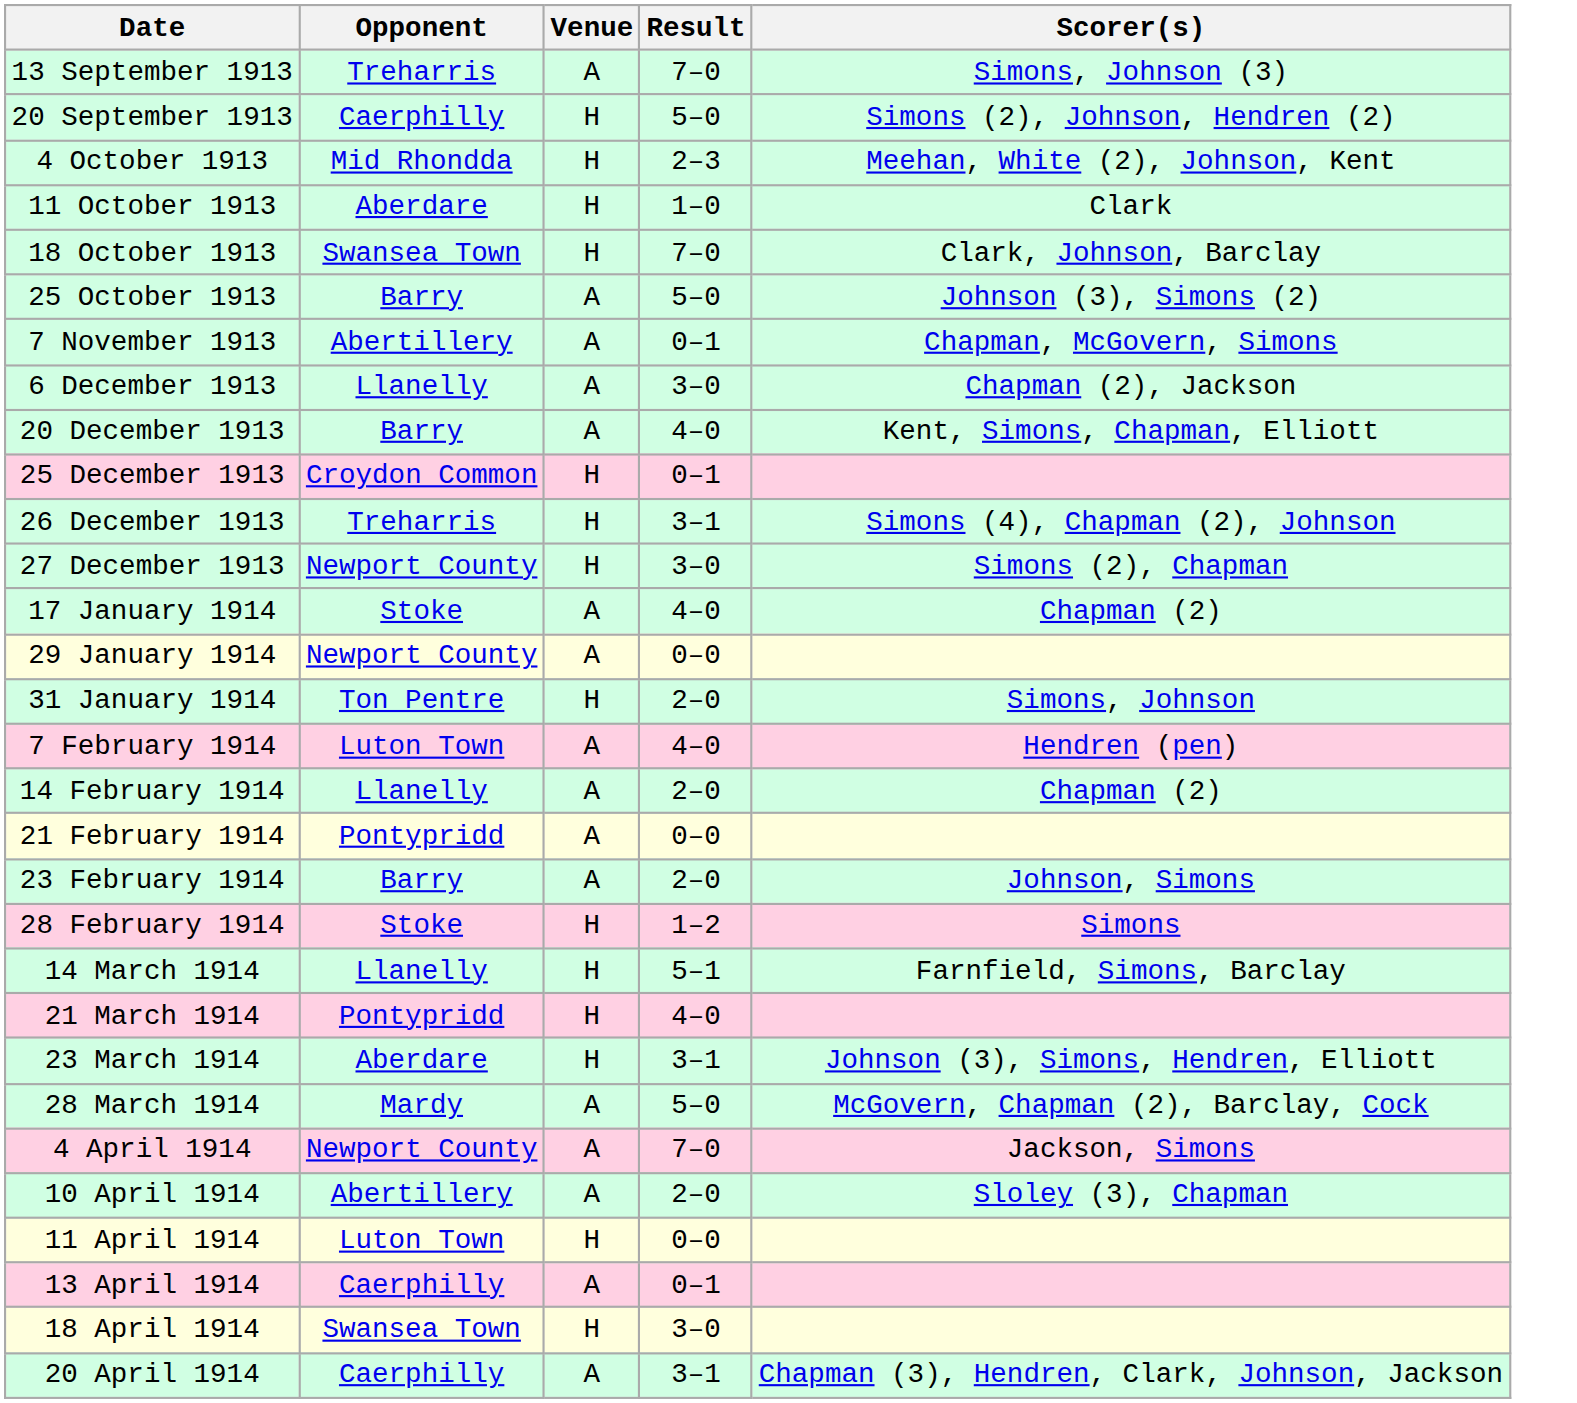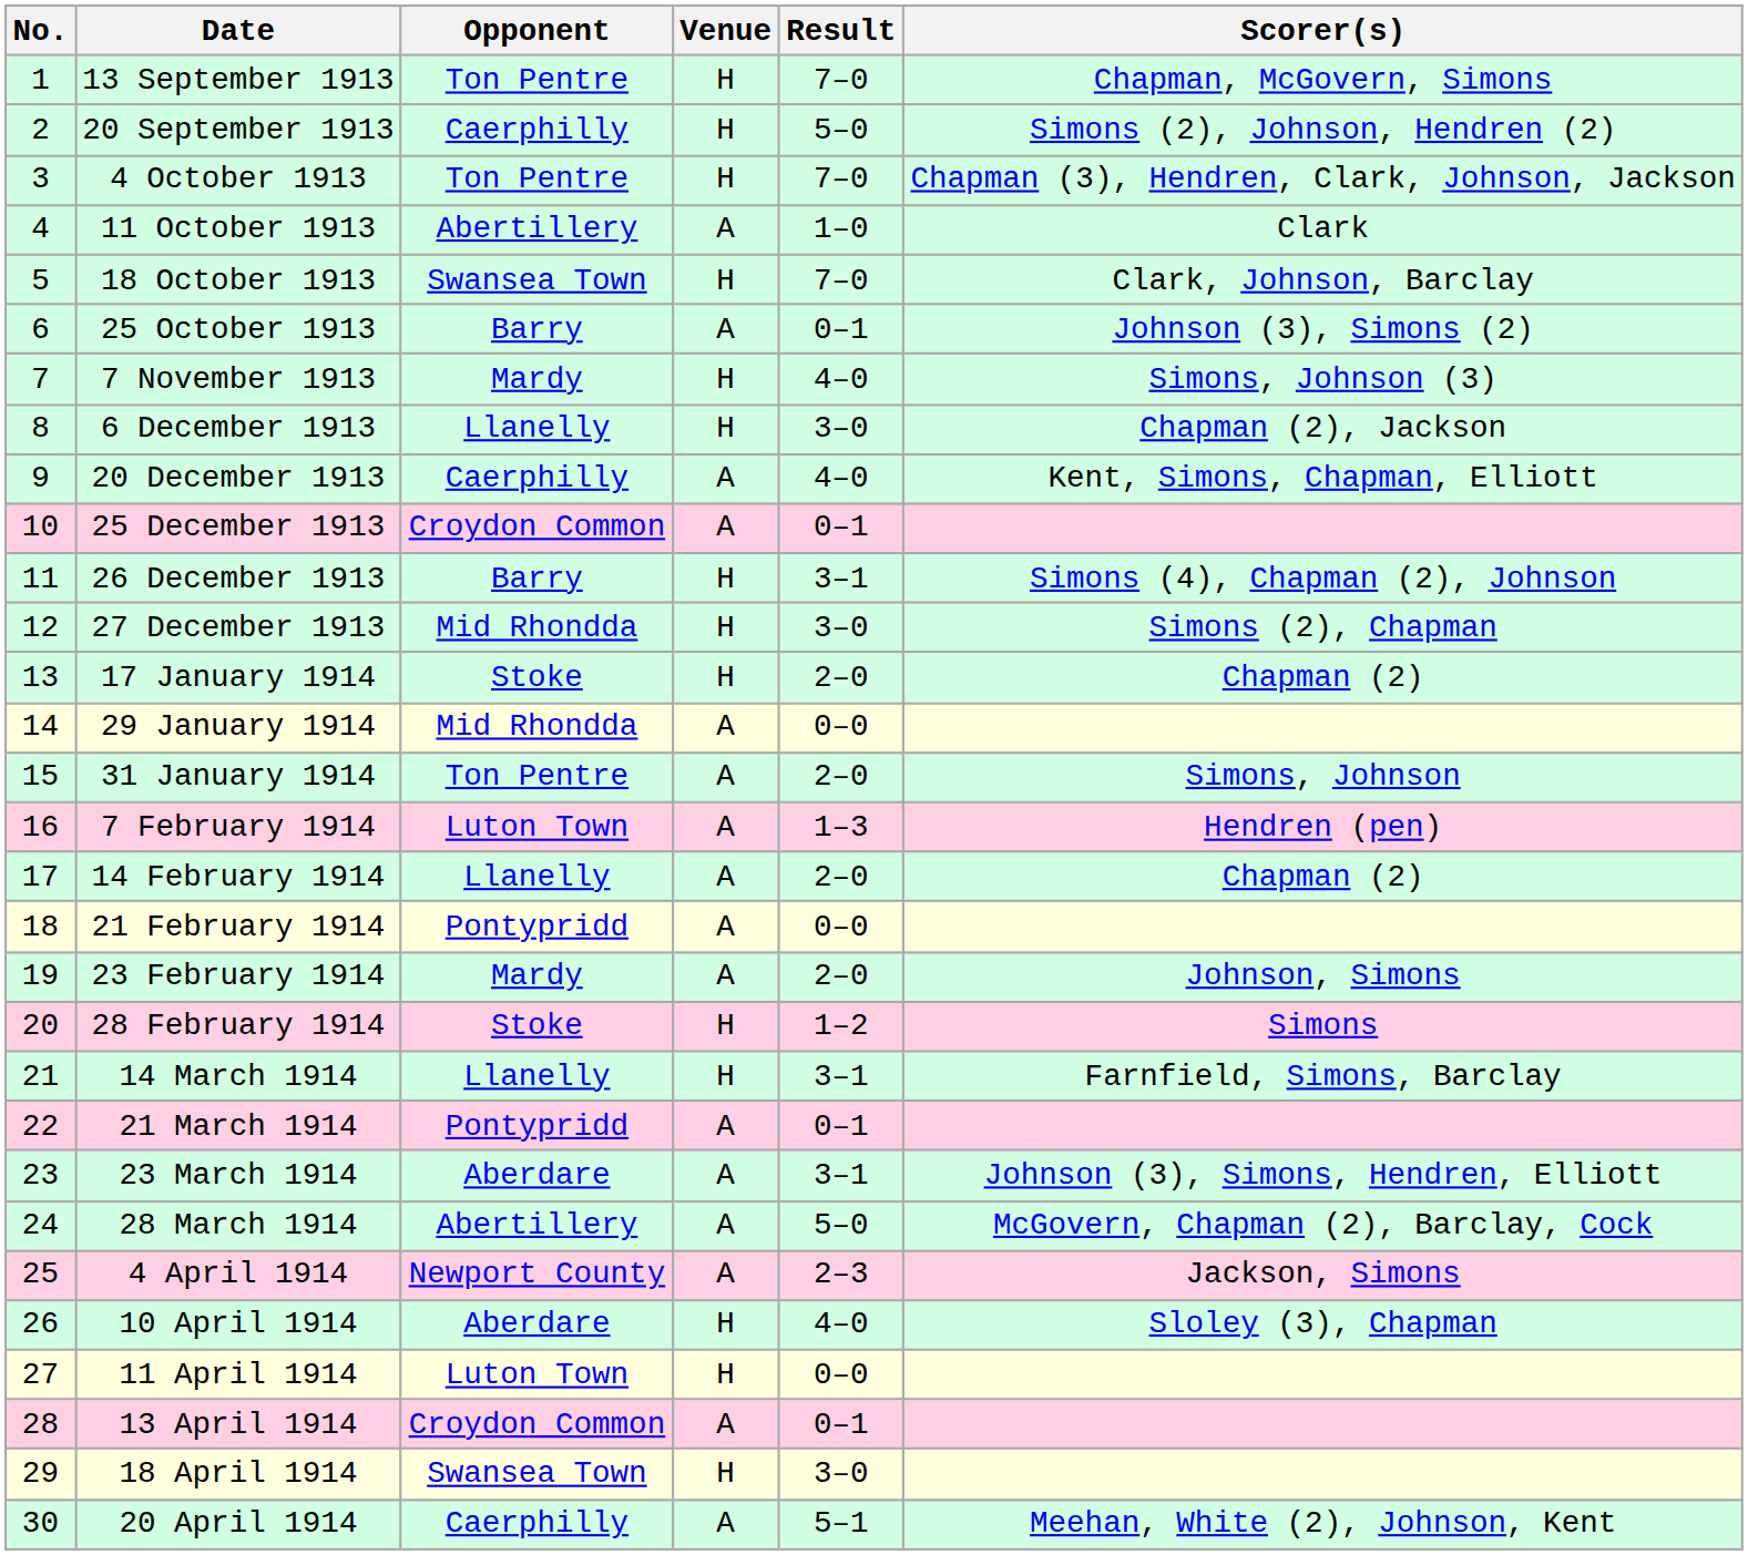+ column: No. | 1 | 2 | 3 | 4 | 5 | 6 | 7 | 8 | 9 | 10 | 11 | 12 | 13 | 14 | 15 | 16 | 17 | 18 | 19 | 20 | 21 | 22 | 23 | 24 | 25 | 26 | 27 | 28 | 29 | 30
13 September 1913 | Opponent: Treharris -> Ton Pentre
13 September 1913 | Venue: A -> H
13 September 1913 | Scorer(s): Simons, Johnson (3) -> Chapman, McGovern, Simons
4 October 1913 | Opponent: Mid Rhondda -> Ton Pentre
4 October 1913 | Result: 2–3 -> 7–0
4 October 1913 | Scorer(s): Meehan, White (2), Johnson, Kent -> Chapman (3), Hendren, Clark, Johnson, Jackson
11 October 1913 | Opponent: Aberdare -> Abertillery
11 October 1913 | Venue: H -> A
25 October 1913 | Result: 5–0 -> 0–1
7 November 1913 | Opponent: Abertillery -> Mardy
7 November 1913 | Venue: A -> H
7 November 1913 | Result: 0–1 -> 4–0
7 November 1913 | Scorer(s): Chapman, McGovern, Simons -> Simons, Johnson (3)
6 December 1913 | Venue: A -> H
20 December 1913 | Opponent: Barry -> Caerphilly
25 December 1913 | Venue: H -> A
26 December 1913 | Opponent: Treharris -> Barry
27 December 1913 | Opponent: Newport County -> Mid Rhondda
17 January 1914 | Venue: A -> H
17 January 1914 | Result: 4–0 -> 2–0
29 January 1914 | Opponent: Newport County -> Mid Rhondda
31 January 1914 | Venue: H -> A
7 February 1914 | Result: 4–0 -> 1–3
23 February 1914 | Opponent: Barry -> Mardy
14 March 1914 | Result: 5–1 -> 3–1
21 March 1914 | Venue: H -> A
21 March 1914 | Result: 4–0 -> 0–1
23 March 1914 | Venue: H -> A
28 March 1914 | Opponent: Mardy -> Abertillery
4 April 1914 | Result: 7–0 -> 2–3
10 April 1914 | Opponent: Abertillery -> Aberdare
10 April 1914 | Venue: A -> H
10 April 1914 | Result: 2–0 -> 4–0
13 April 1914 | Opponent: Caerphilly -> Croydon Common
20 April 1914 | Result: 3–1 -> 5–1
20 April 1914 | Scorer(s): Chapman (3), Hendren, Clark, Johnson, Jackson -> Meehan, White (2), Johnson, Kent
